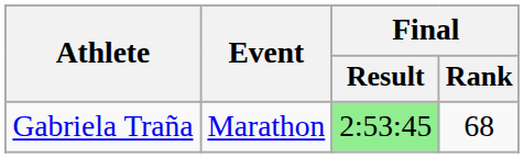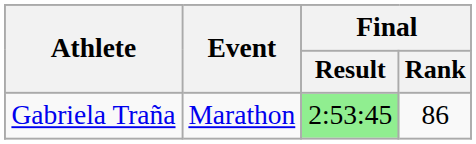Gabriela Traña | Final / Rank: 68 -> 86
